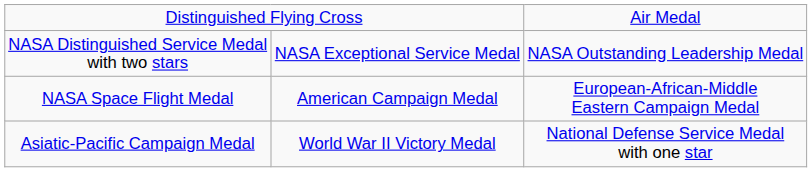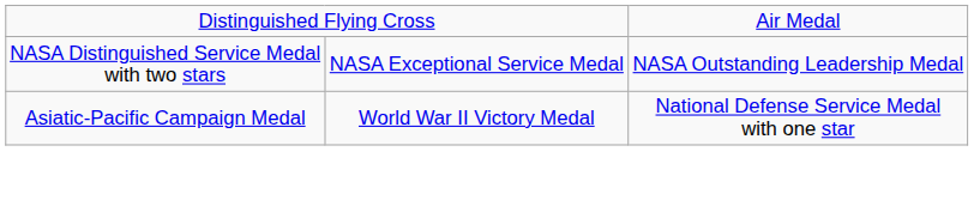- row: NASA Space Flight Medal | American Campaign Medal | European-African-Middle Eastern Campaign Medal
